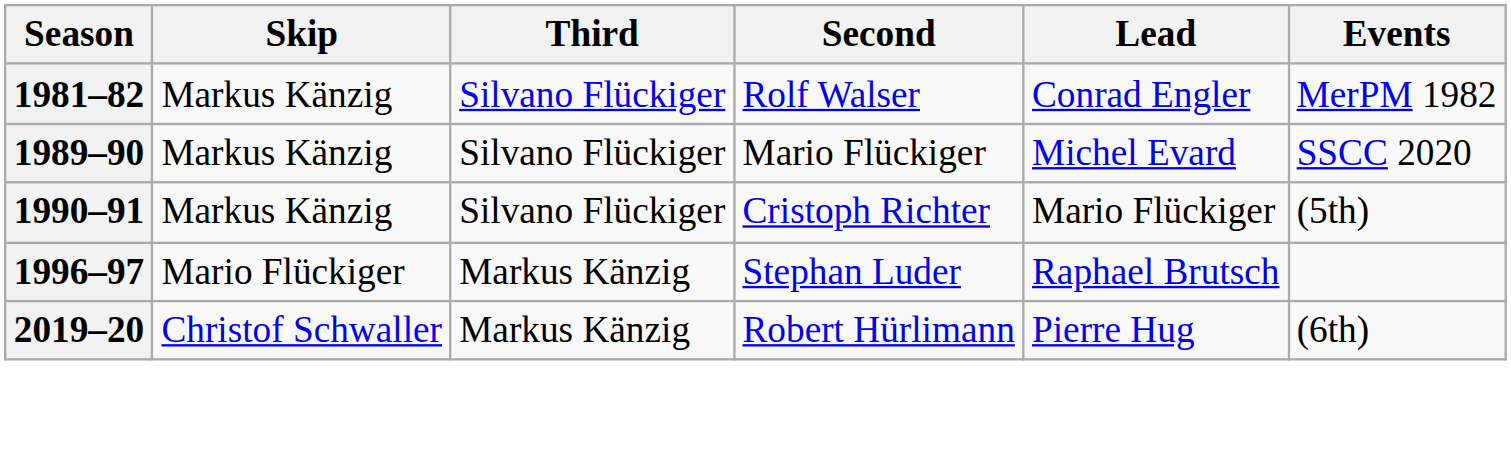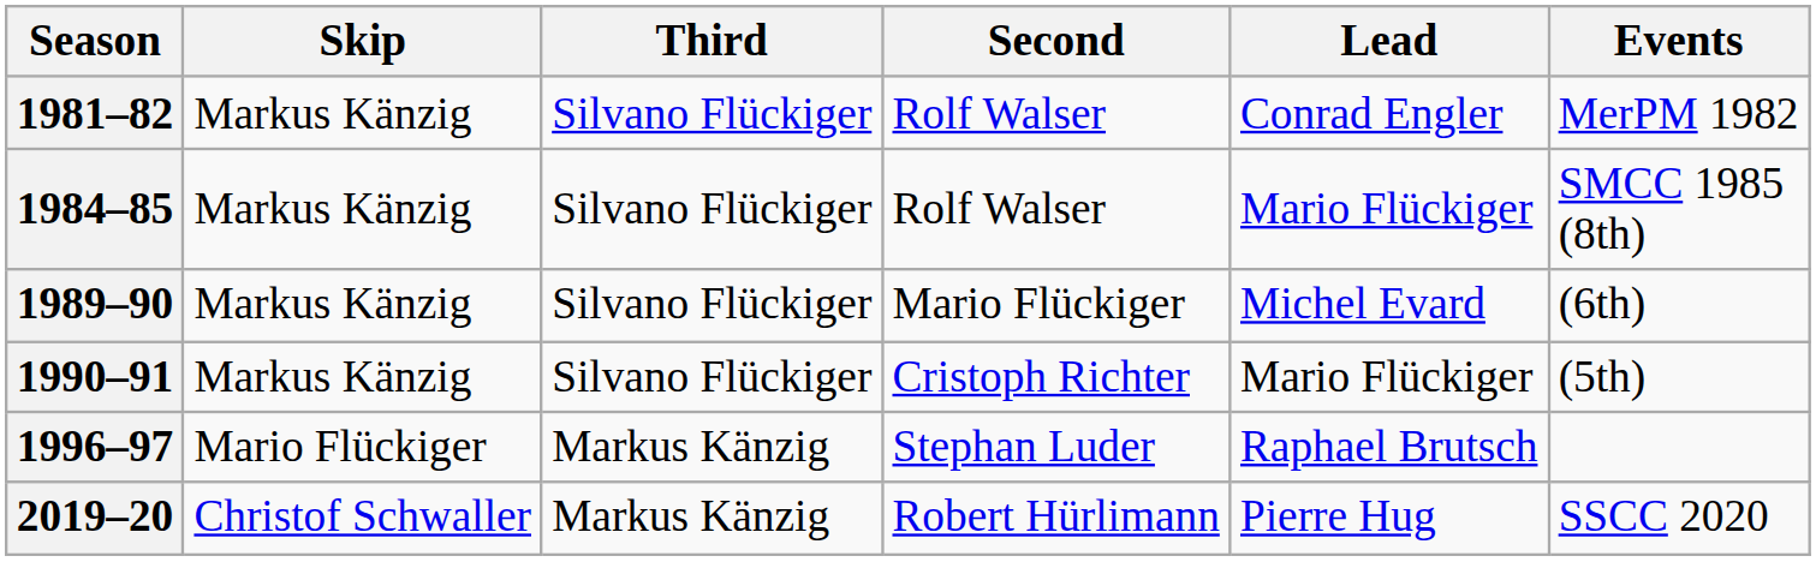+ row: 1984–85 | Markus Känzig | Silvano Flückiger | Rolf Walser | Mario Flückiger | SMCC 1985 (8th)
1989–90 | Events: SSCC 2020 -> (6th)
2019–20 | Events: (6th) -> SSCC 2020
